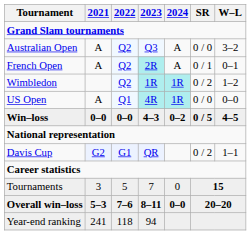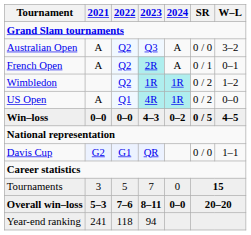US Open | SR: 0 / 0 -> 0 / 2
Davis Cup | SR: 0 / 2 -> 0 / 0
